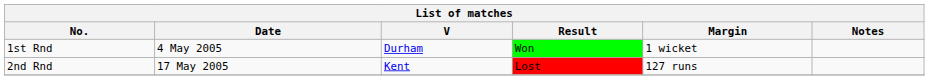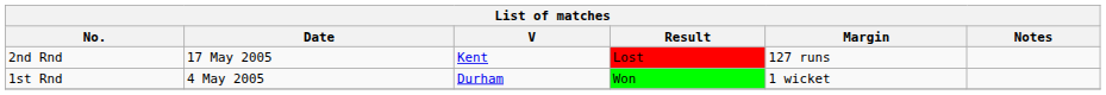rows swapped: 1st Rnd <-> 2nd Rnd
